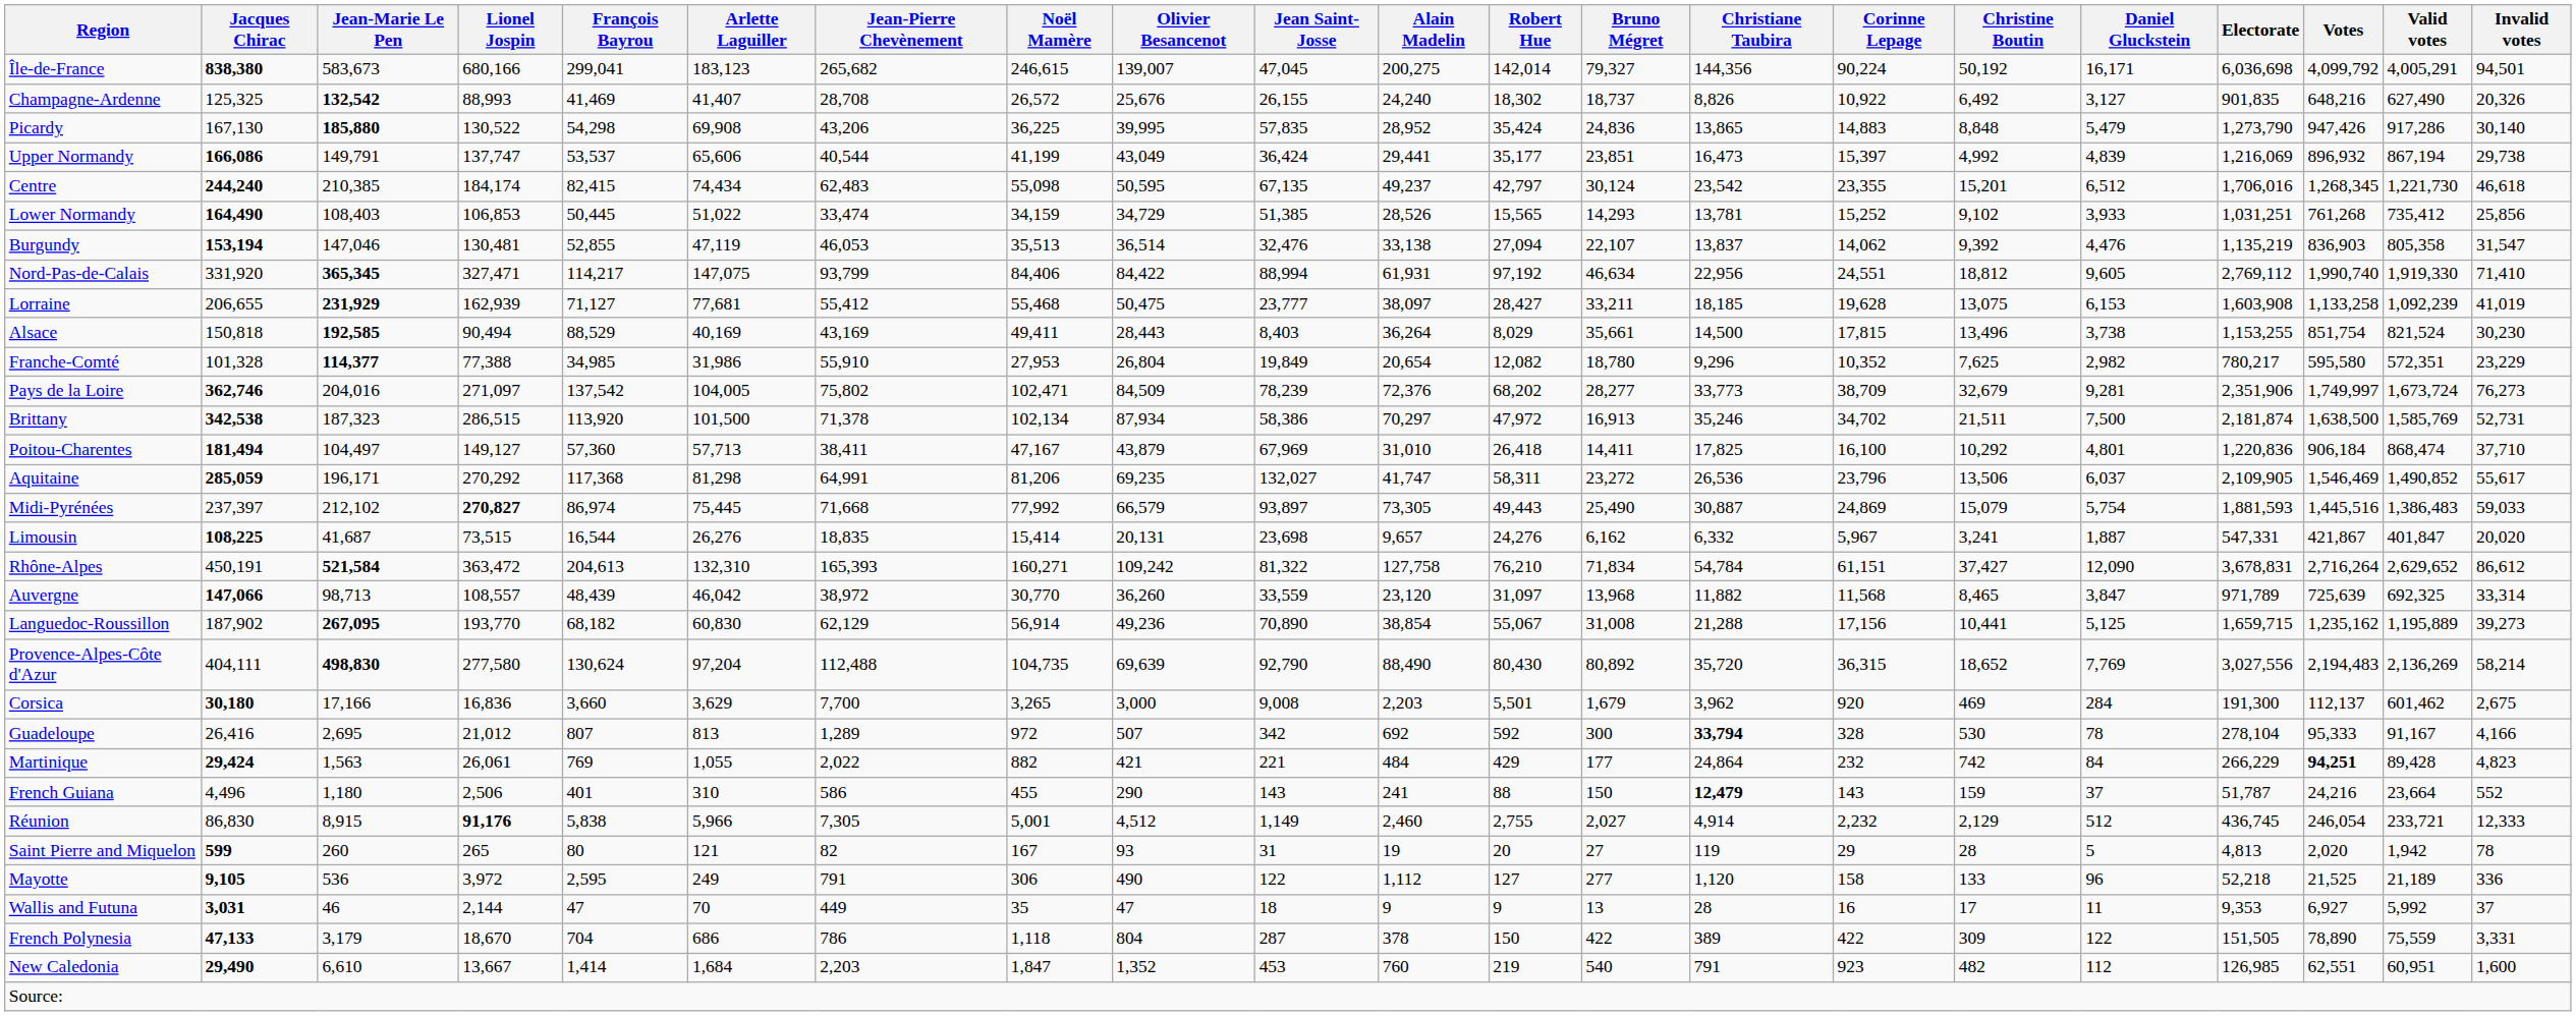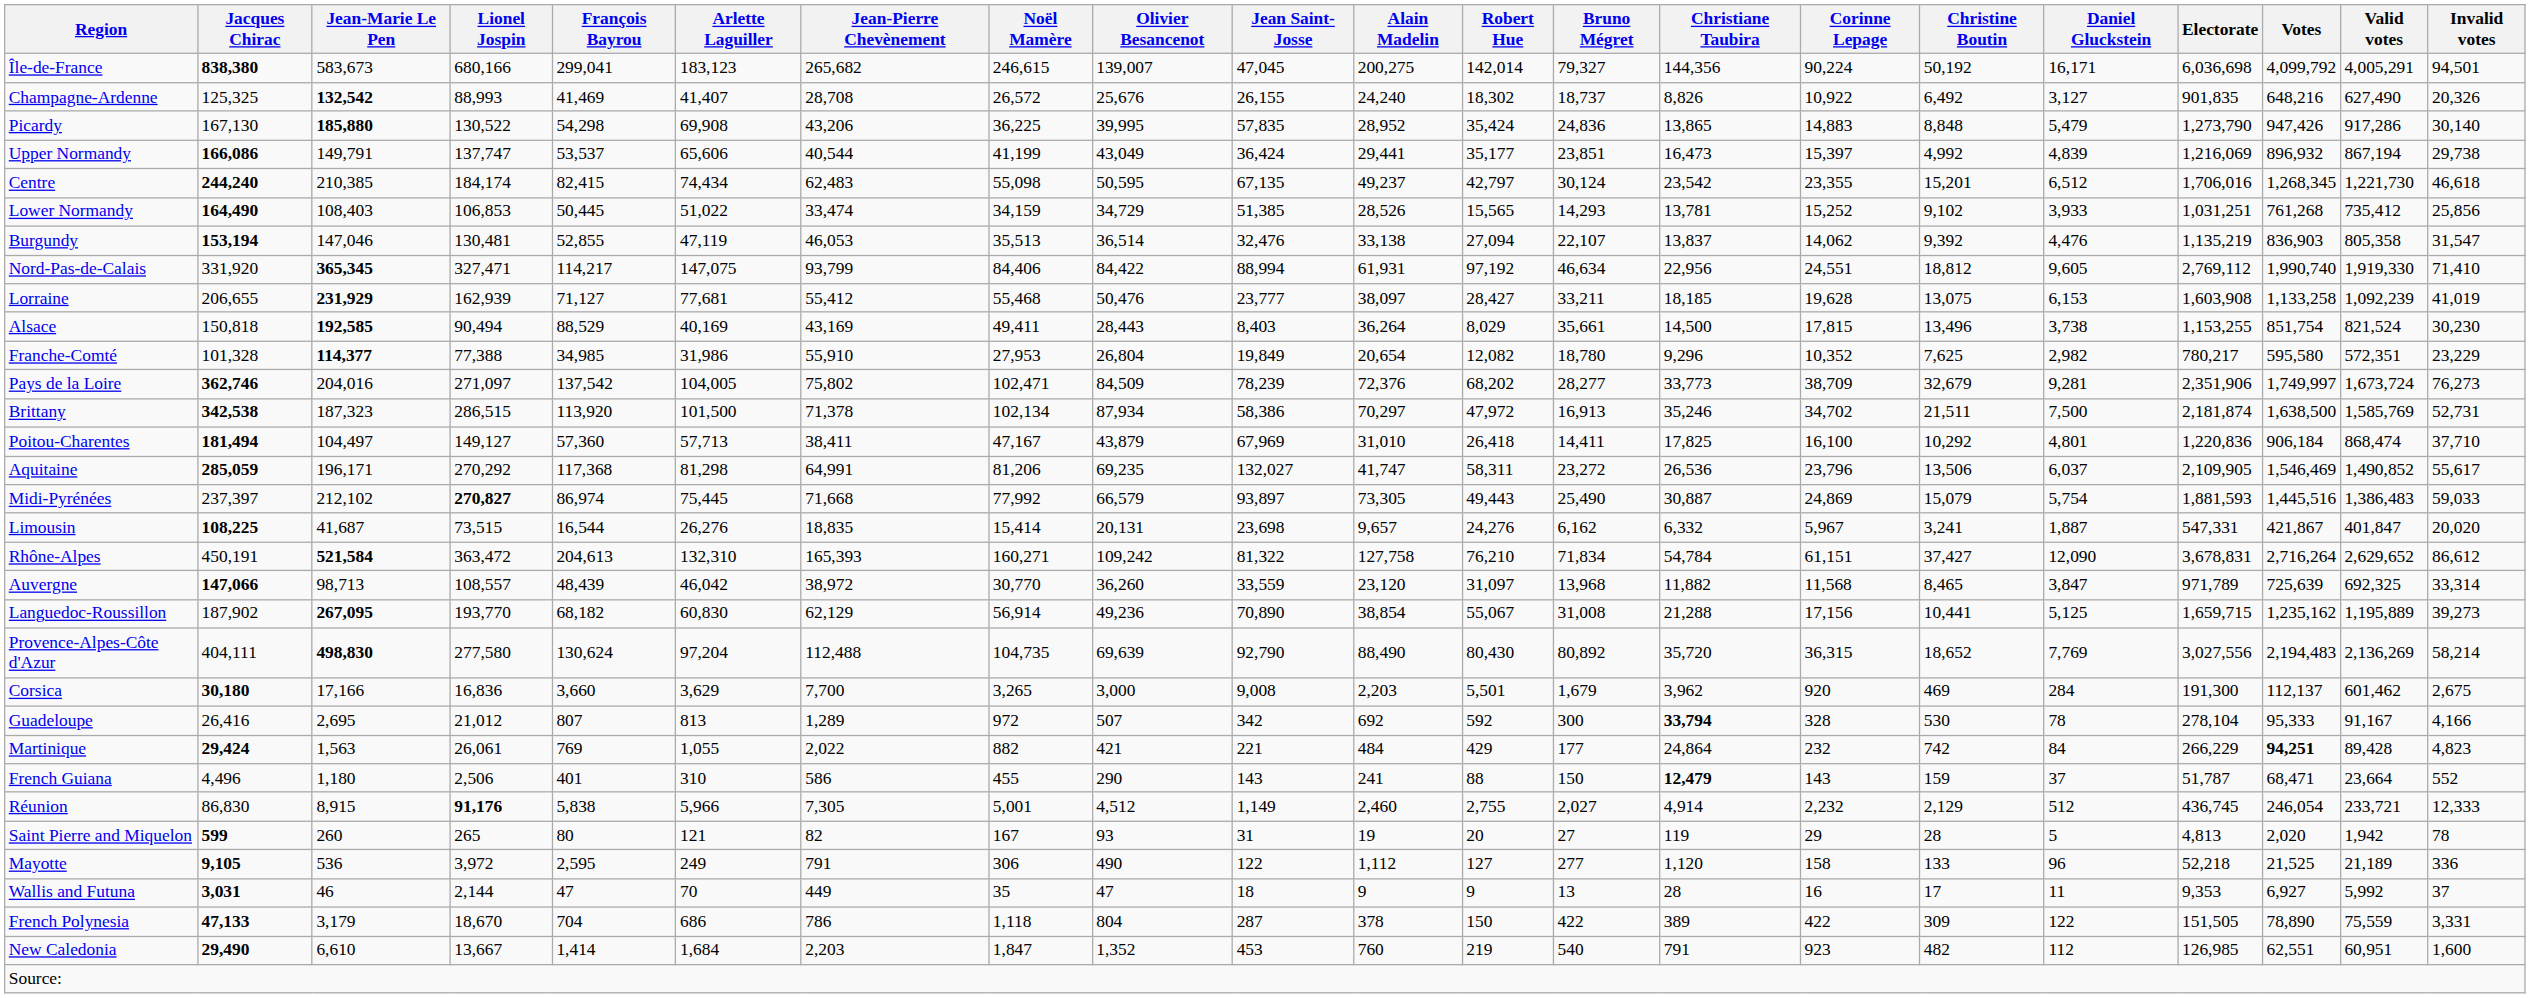Lorraine | Olivier Besancenot: 50,475 -> 50,476
French Guiana | Votes: 24,216 -> 68,471
